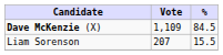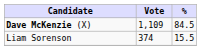Liam Sorenson | Vote: 207 -> 374
